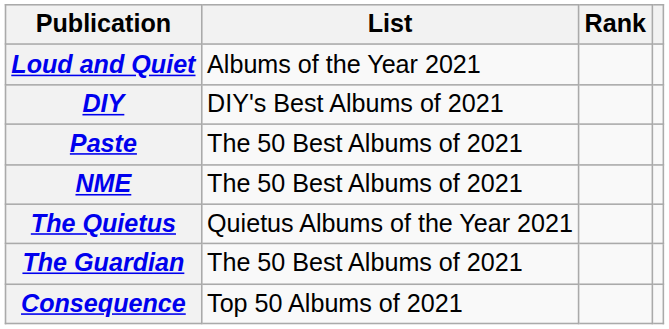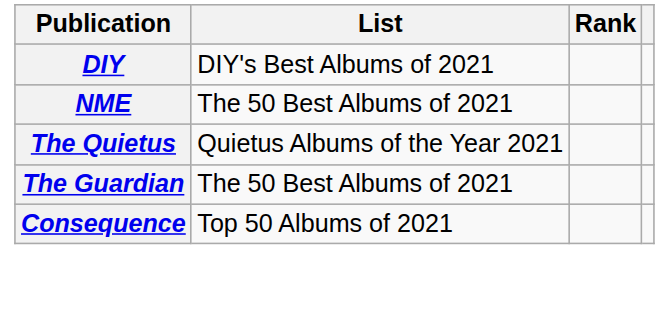- row: Loud and Quiet | Albums of the Year 2021
- row: Paste | The 50 Best Albums of 2021
